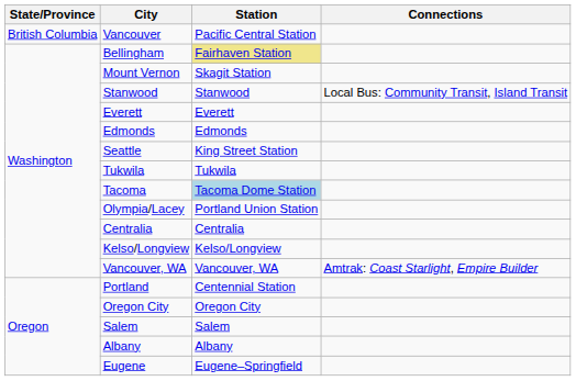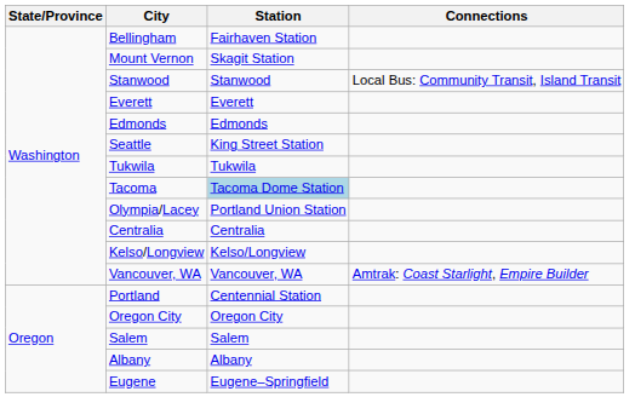- row: British Columbia | Vancouver | Pacific Central Station
Bellingham | Station: khaki background -> no background
